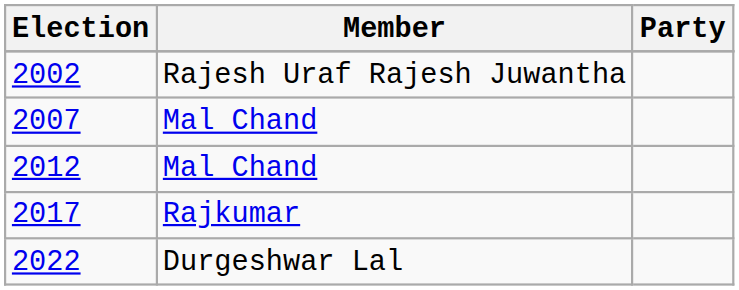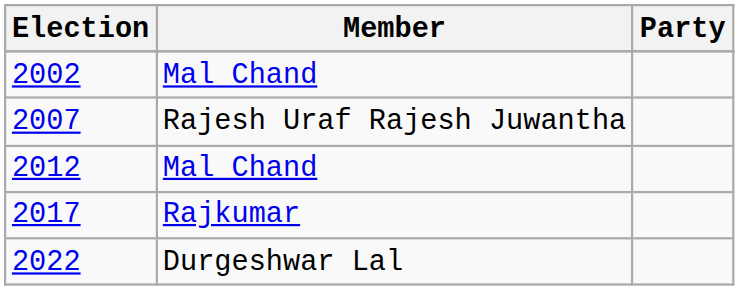2002 | Member: Rajesh Uraf Rajesh Juwantha -> Mal Chand
2007 | Member: Mal Chand -> Rajesh Uraf Rajesh Juwantha
